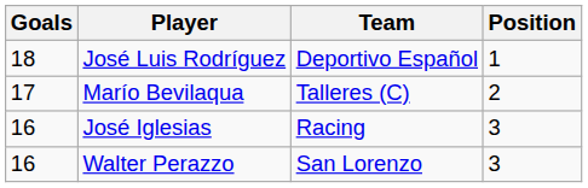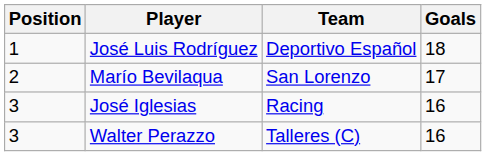columns swapped: Position <-> Goals
Marío Bevilaqua | Team: Talleres (C) -> San Lorenzo
Walter Perazzo | Team: San Lorenzo -> Talleres (C)
